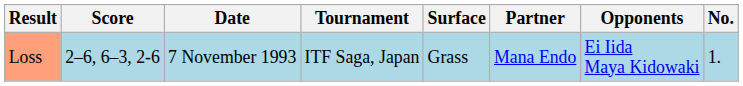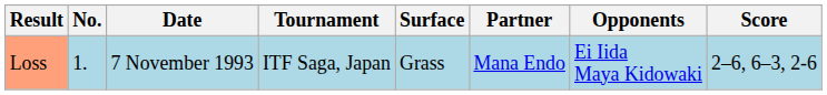columns swapped: No. <-> Score
